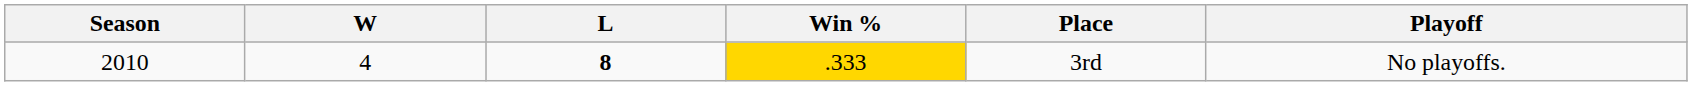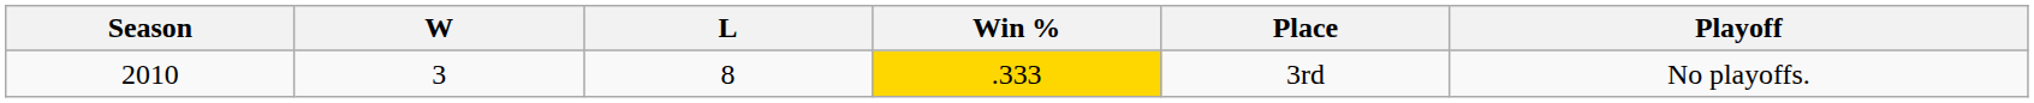2010 | W: 4 -> 3
2010 | L: bold -> normal
